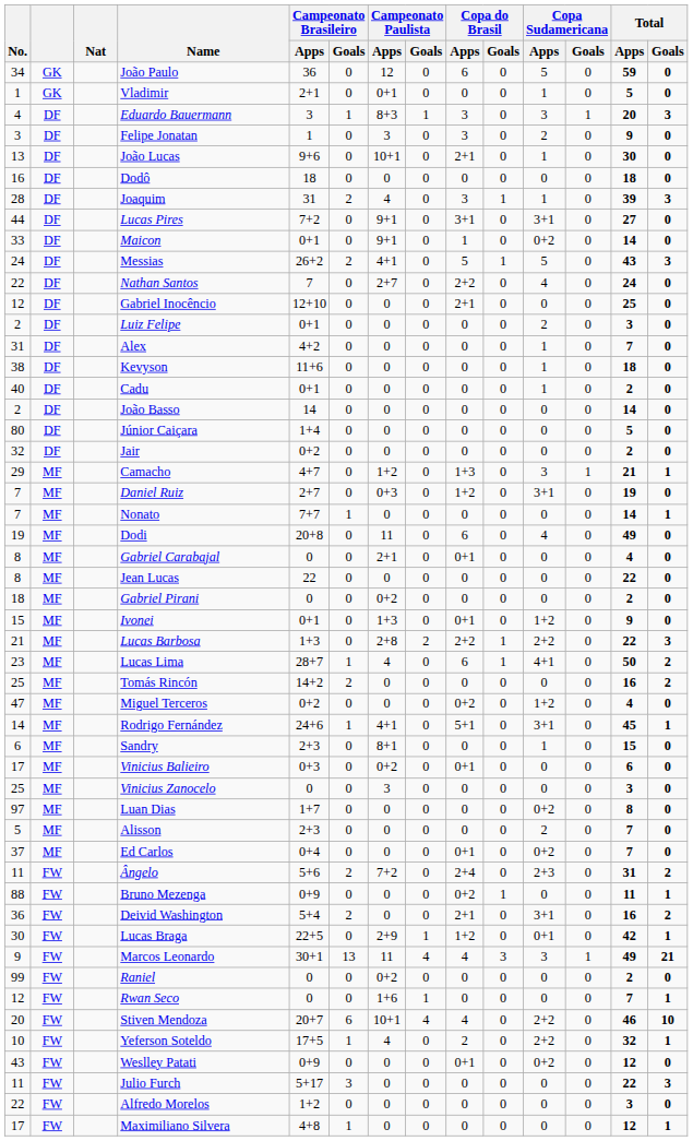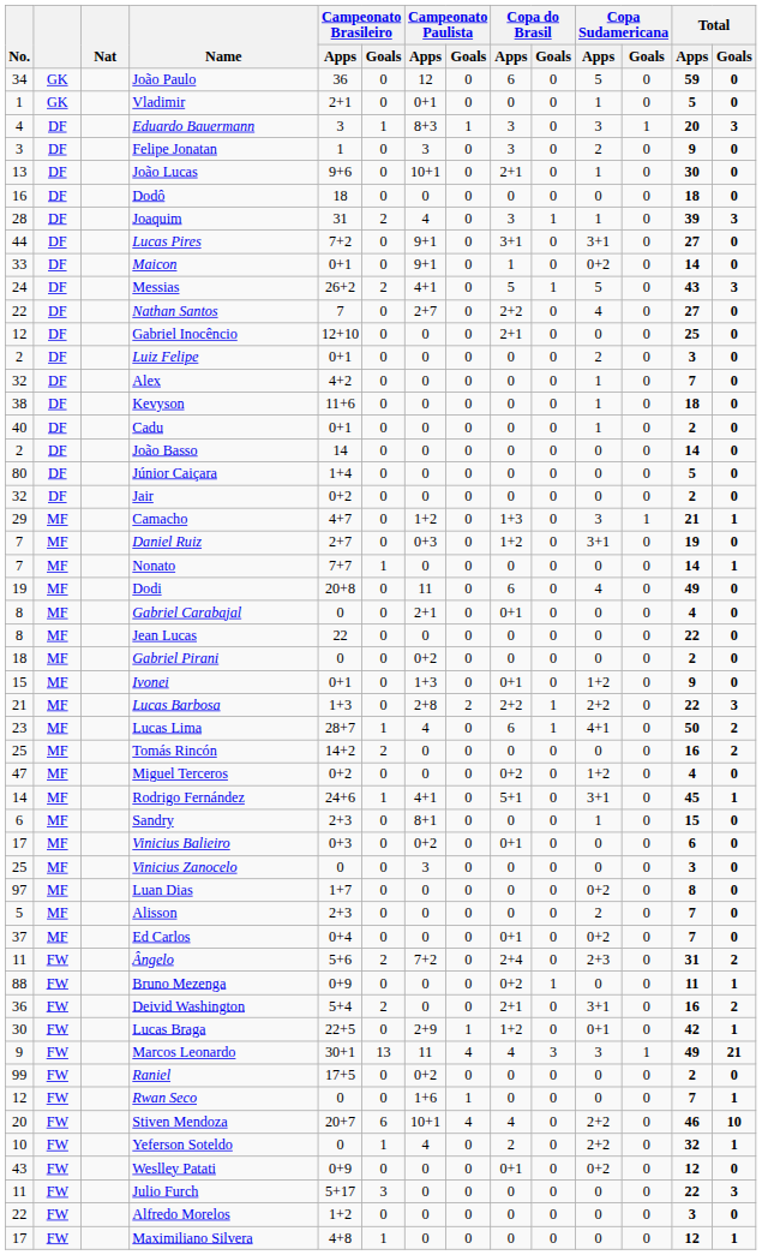Nathan Santos | Total / Apps: 24 -> 27
Alex | No.: 31 -> 32
Raniel | Campeonato Brasileiro / Apps: 0 -> 17+5
Yeferson Soteldo | Campeonato Brasileiro / Apps: 17+5 -> 0
